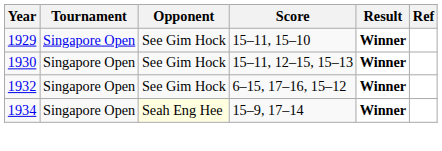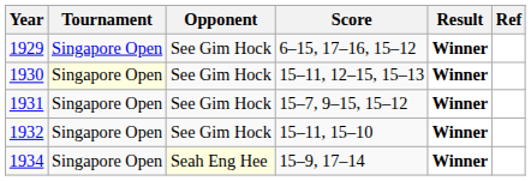1929 | Score: 15–11, 15–10 -> 6–15, 17–16, 15–12
1930 | Tournament: no background -> lightyellow background
+ row: 1931 | Singapore Open | See Gim Hock | 15–7, 9–15, 15–12 | Winner
1932 | Score: 6–15, 17–16, 15–12 -> 15–11, 15–10
